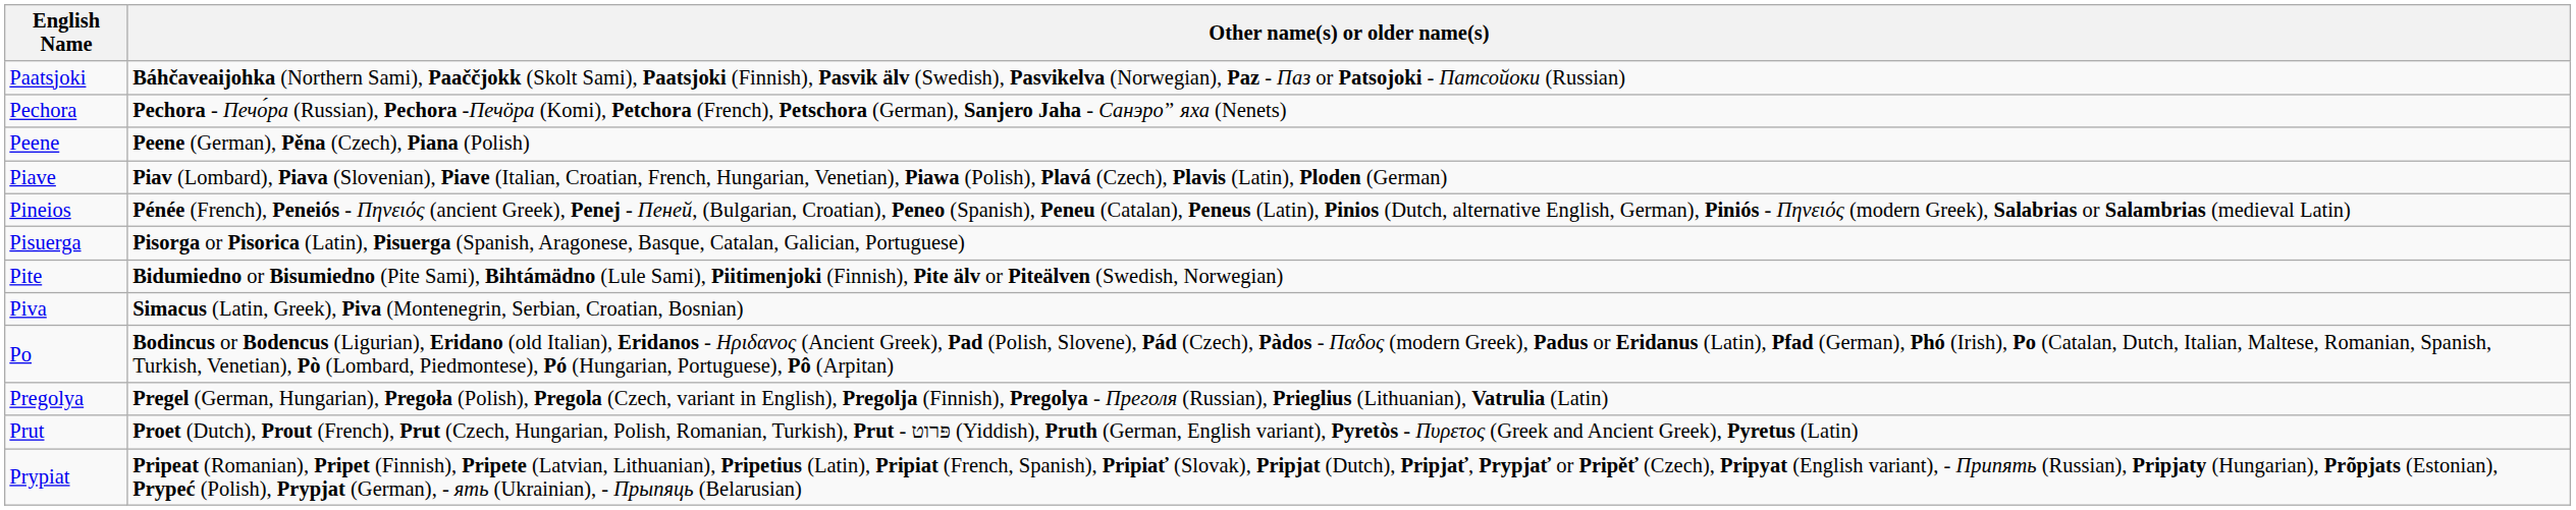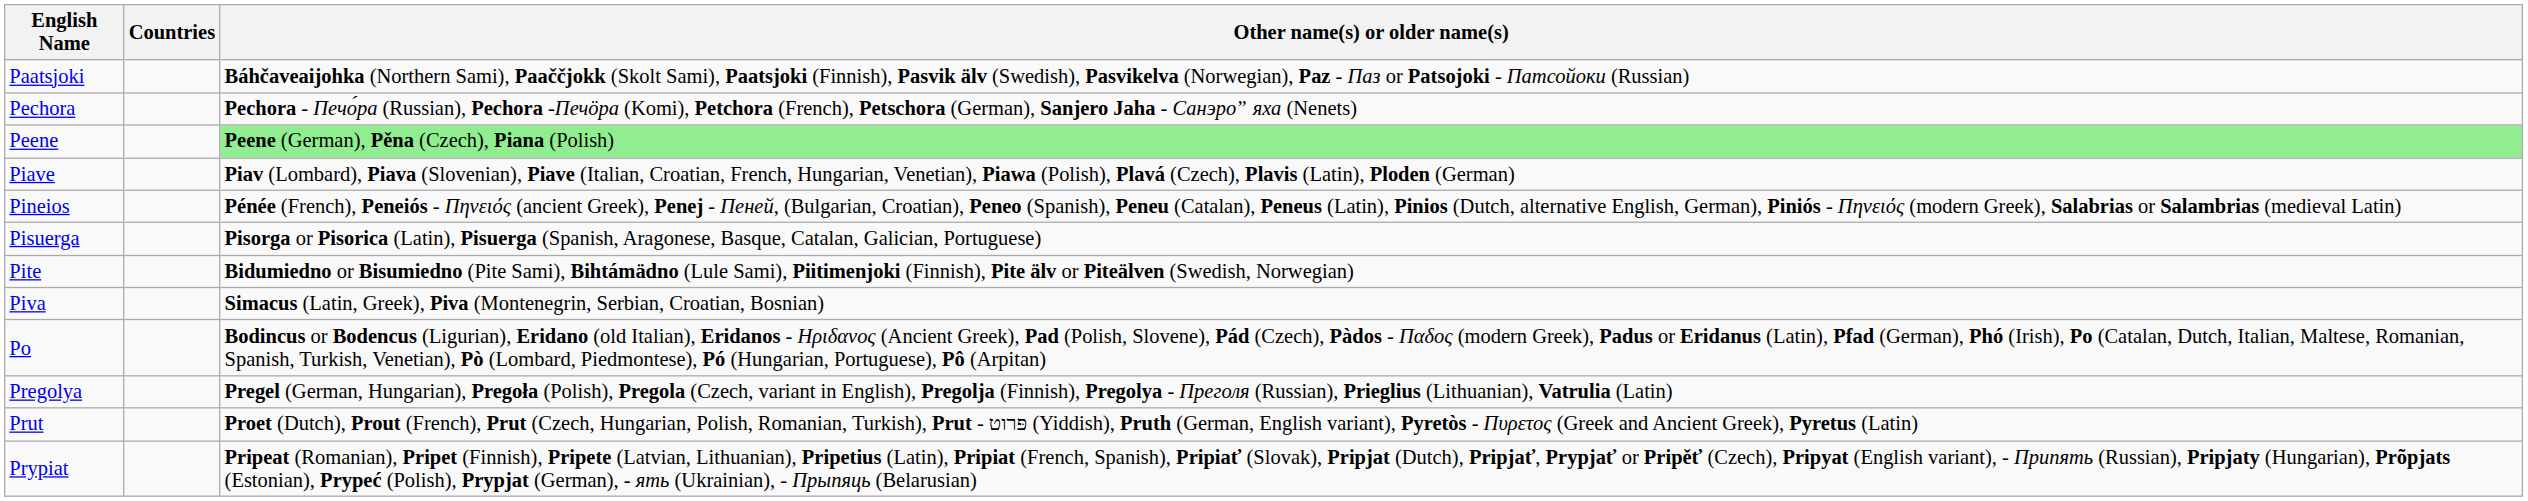+ column: Countries
Peene | Other name(s) or older name(s): no background -> lightgreen background
